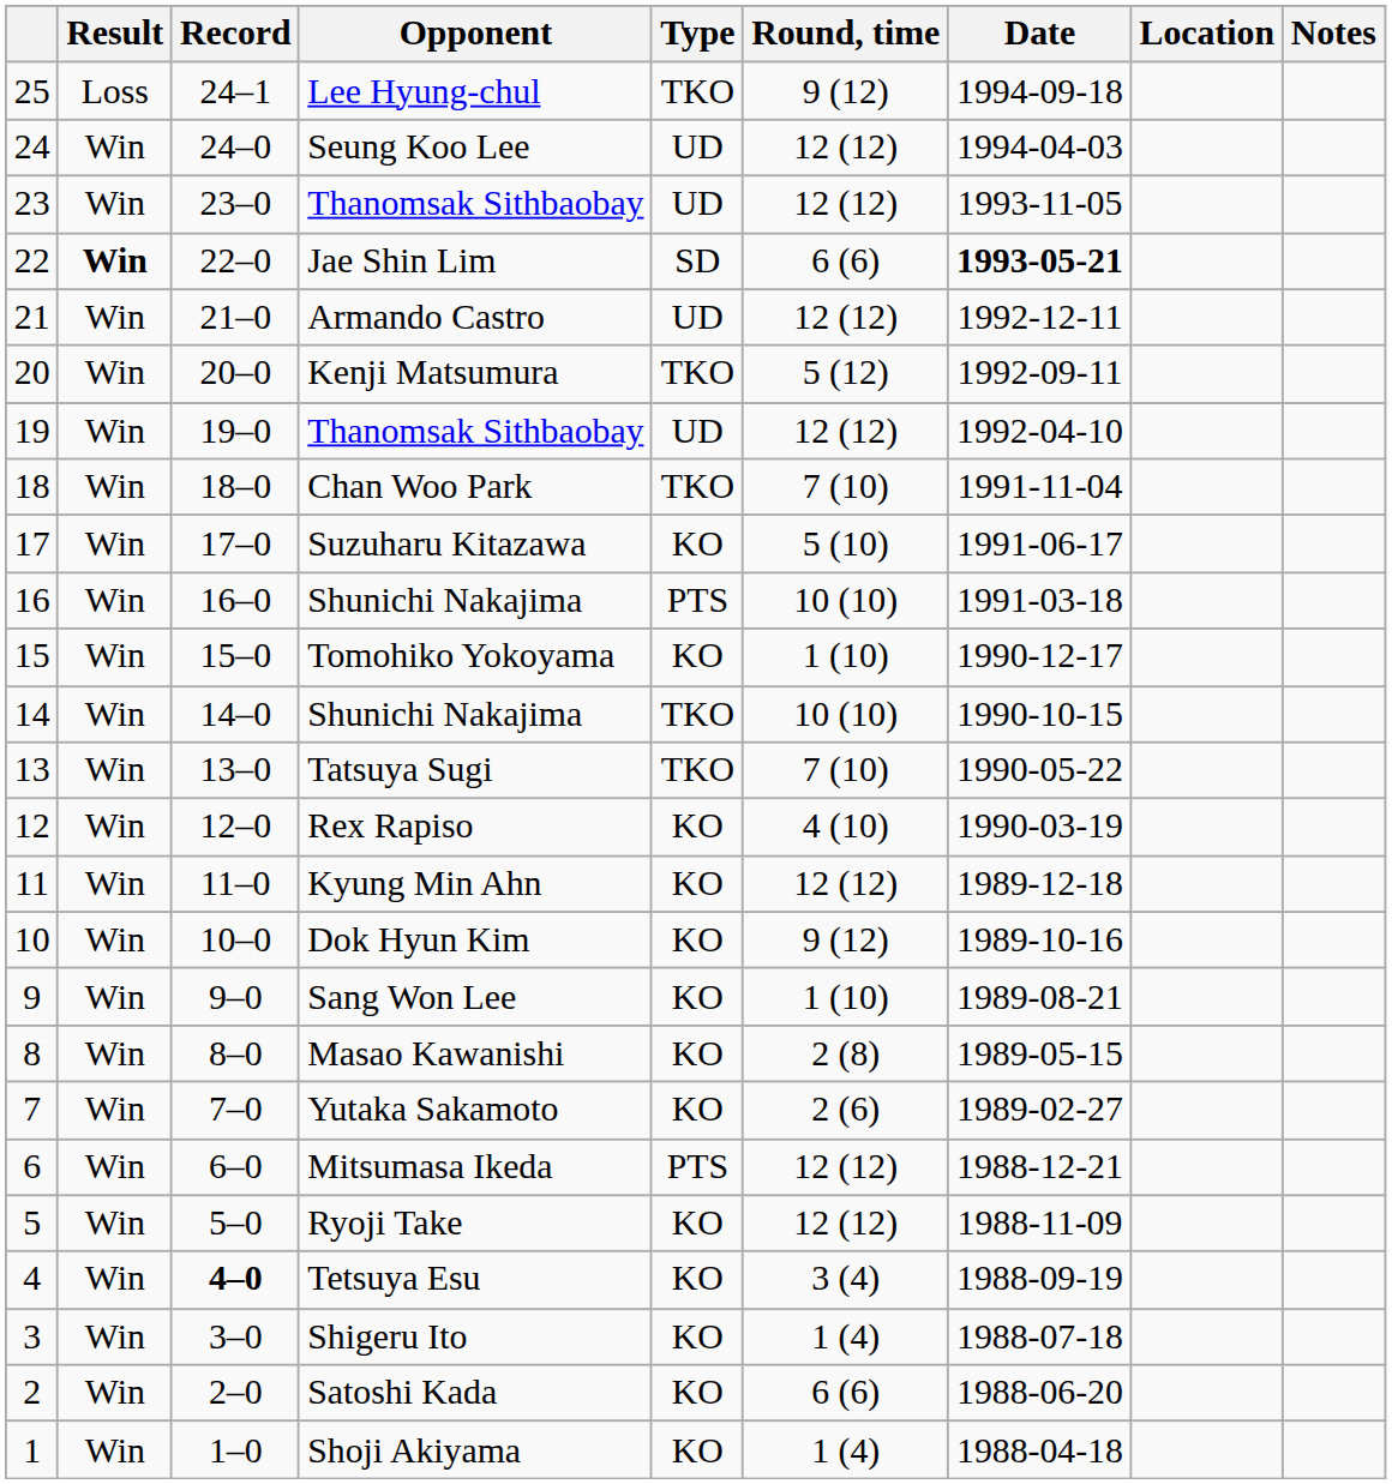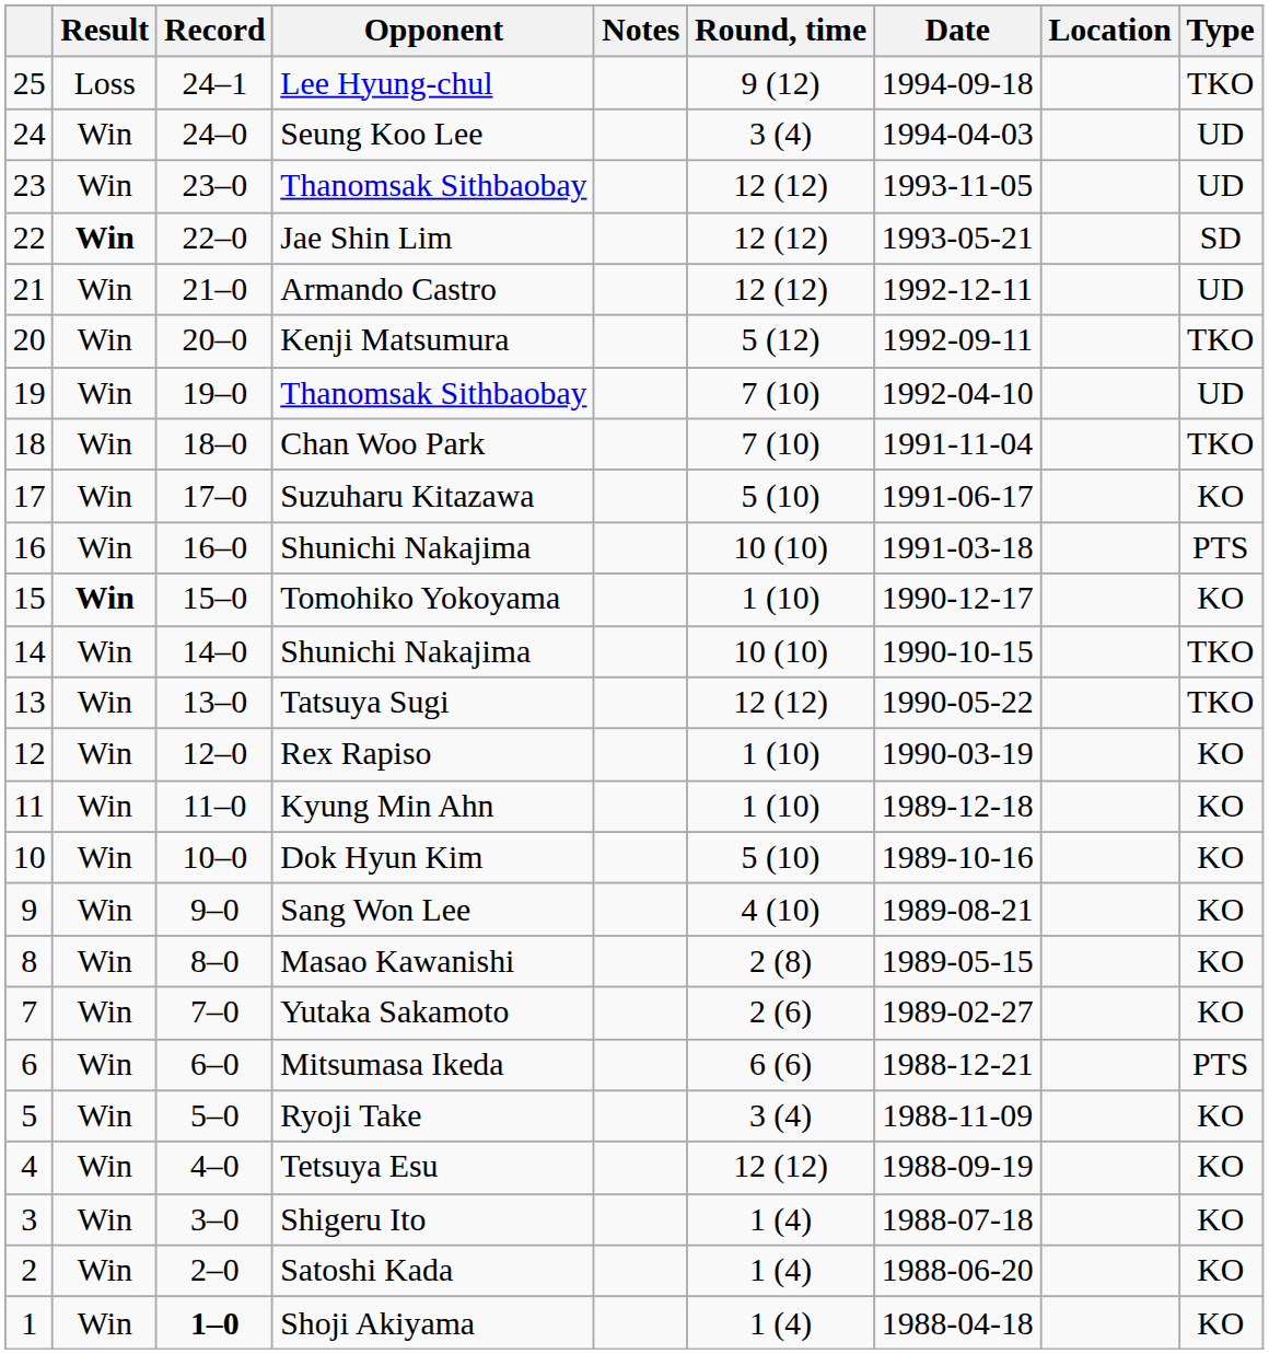columns swapped: Type <-> Notes
Seung Koo Lee | Round, time: 12 (12) -> 3 (4)
Jae Shin Lim | Round, time: 6 (6) -> 12 (12)
Jae Shin Lim | Date: bold -> normal
19 / Thanomsak Sithbaobay | Round, time: 12 (12) -> 7 (10)
Tomohiko Yokoyama | Result: normal -> bold
Tatsuya Sugi | Round, time: 7 (10) -> 12 (12)
Rex Rapiso | Round, time: 4 (10) -> 1 (10)
Kyung Min Ahn | Round, time: 12 (12) -> 1 (10)
Dok Hyun Kim | Round, time: 9 (12) -> 5 (10)
Sang Won Lee | Round, time: 1 (10) -> 4 (10)
Mitsumasa Ikeda | Round, time: 12 (12) -> 6 (6)
Ryoji Take | Round, time: 12 (12) -> 3 (4)
Tetsuya Esu | Record: bold -> normal
Tetsuya Esu | Round, time: 3 (4) -> 12 (12)
Satoshi Kada | Round, time: 6 (6) -> 1 (4)
Shoji Akiyama | Record: normal -> bold
